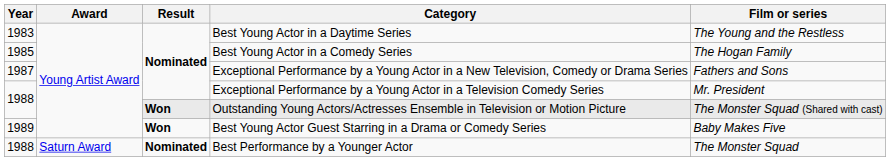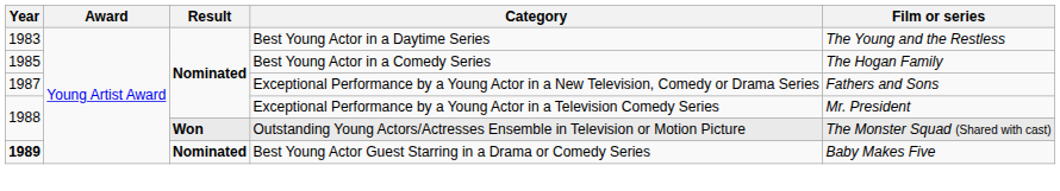Best Young Actor Guest Starring in a Drama or Comedy Series | Year: normal -> bold
Best Young Actor Guest Starring in a Drama or Comedy Series | Result: Won -> Nominated
- row: 1988 | Saturn Award | Nominated | Best Performance by a Younger Actor | The Monster Squad
